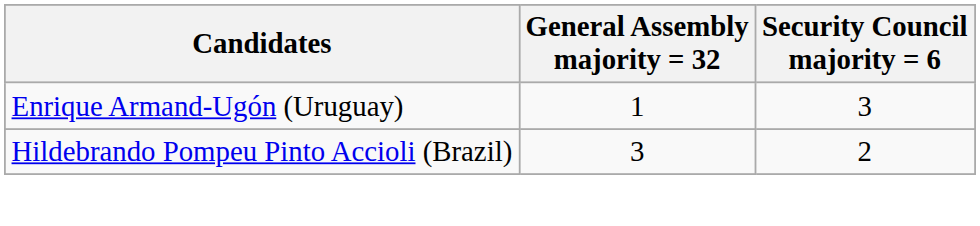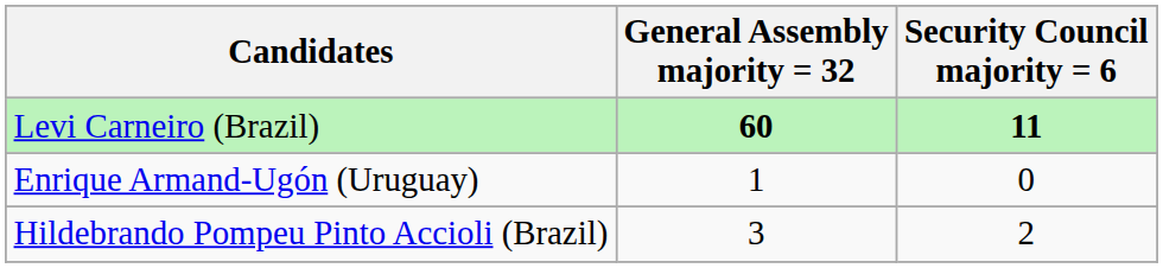+ row: Levi Carneiro (Brazil) | 60 | 11
Enrique Armand-Ugón (Uruguay) | Security Council majority = 6: 3 -> 0
